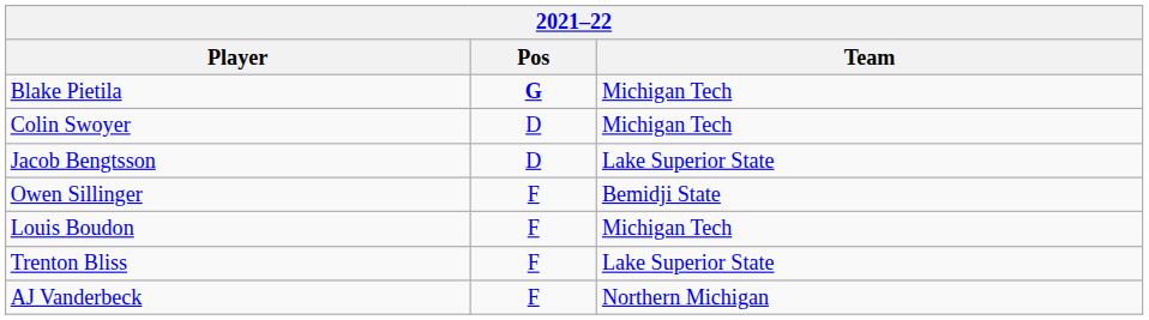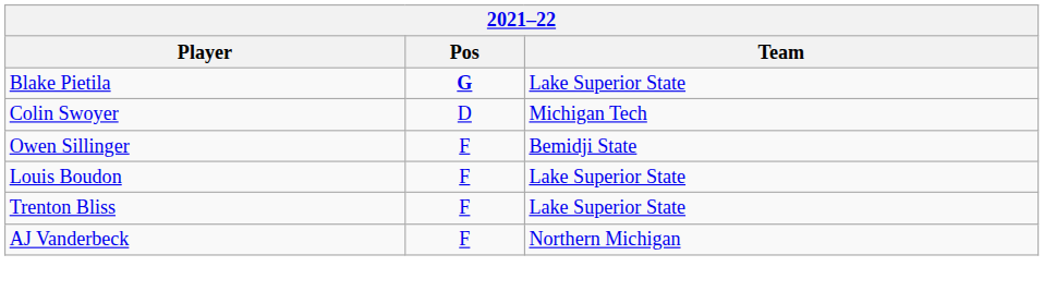Blake Pietila | Team: Michigan Tech -> Lake Superior State
- row: Jacob Bengtsson | D | Lake Superior State
Louis Boudon | Team: Michigan Tech -> Lake Superior State
